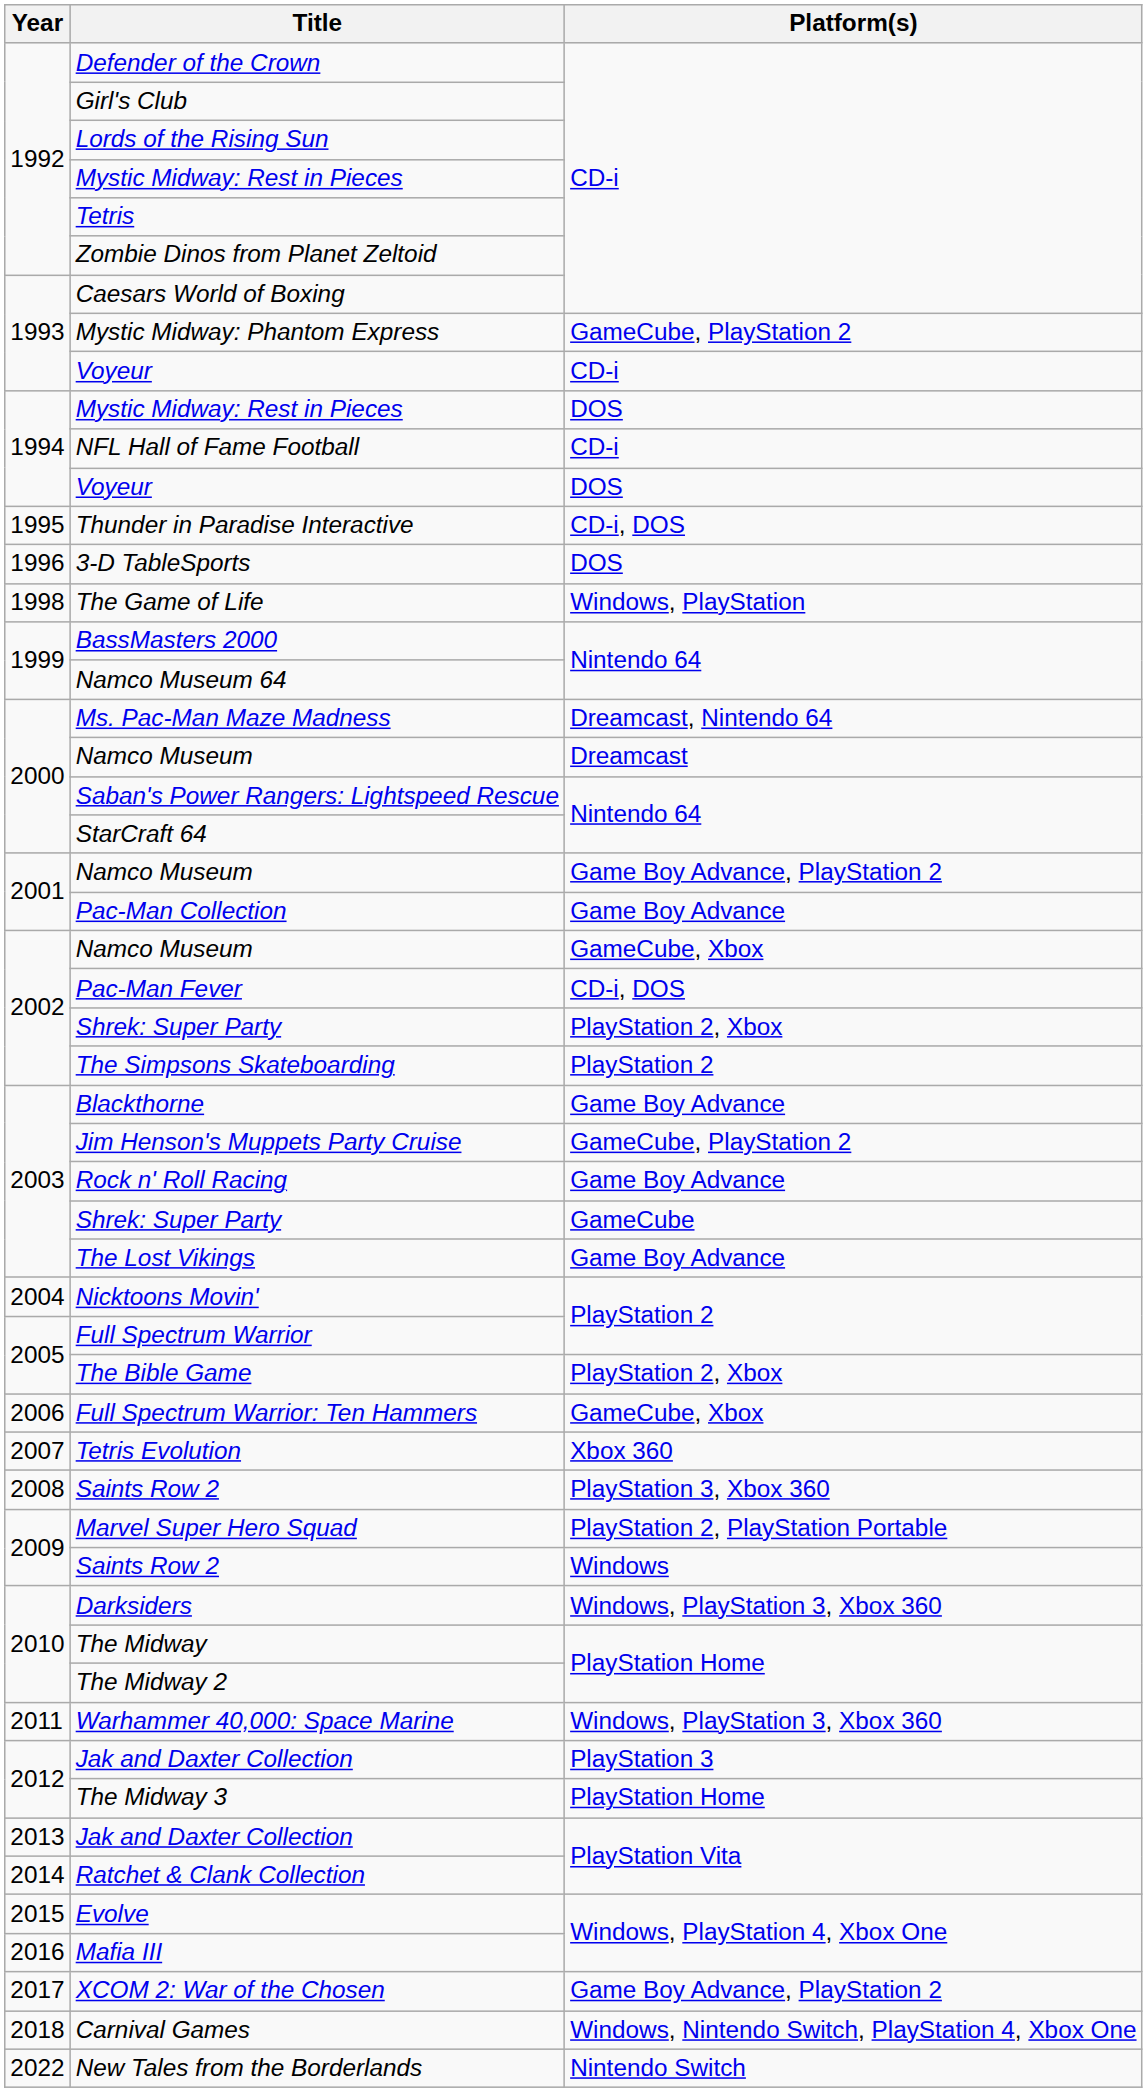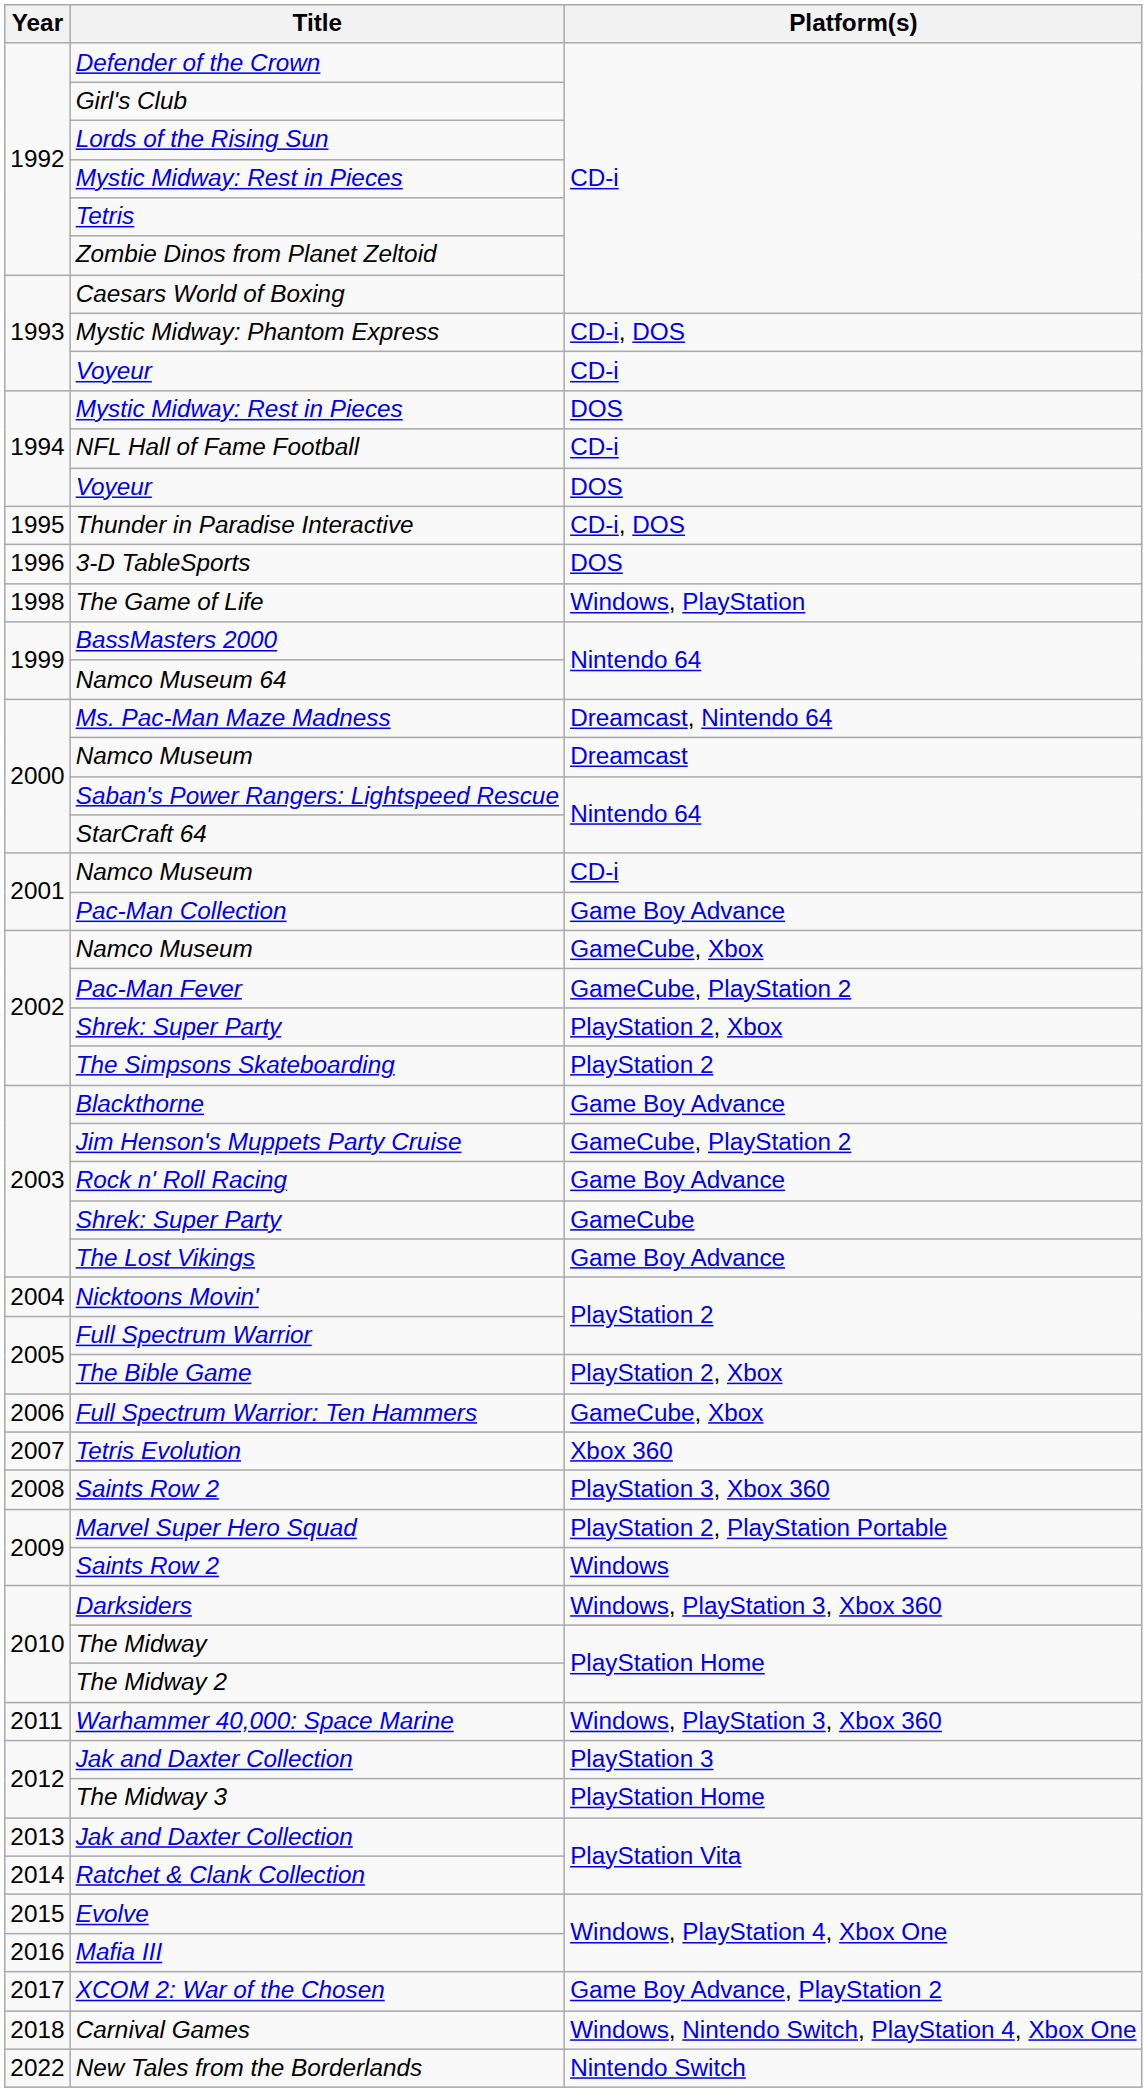Mystic Midway: Phantom Express | Platform(s): GameCube, PlayStation 2 -> CD-i, DOS
2001 / Namco Museum | Platform(s): Game Boy Advance, PlayStation 2 -> CD-i
Pac-Man Fever | Platform(s): CD-i, DOS -> GameCube, PlayStation 2
